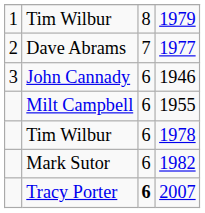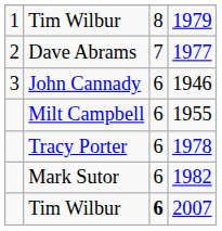1978 | column 2: Tim Wilbur -> Tracy Porter
2007 | column 2: Tracy Porter -> Tim Wilbur
